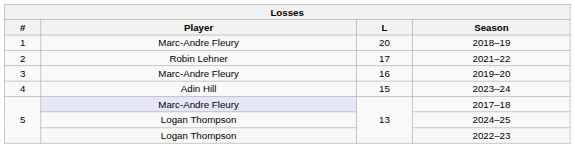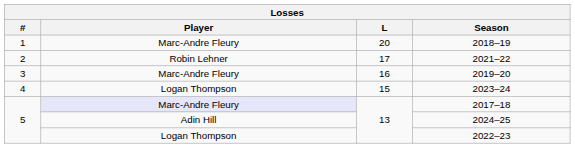2023–24 | Player: Adin Hill -> Logan Thompson
2024–25 | Player: Logan Thompson -> Adin Hill
